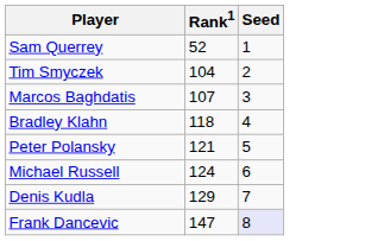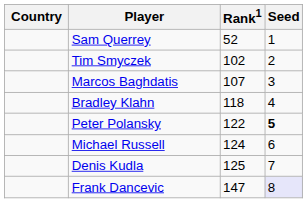+ column: Country
Tim Smyczek | Rank1: 104 -> 102
Peter Polansky | Rank1: 121 -> 122
Peter Polansky | Seed: normal -> bold
Denis Kudla | Rank1: 129 -> 125
